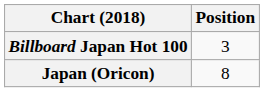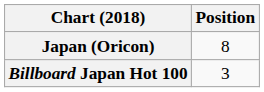rows swapped: Billboard Japan Hot 100 <-> Japan (Oricon)
